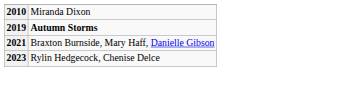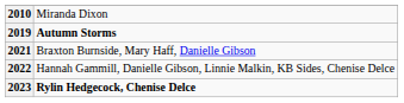+ row: 2022 | Hannah Gammill, Danielle Gibson, Linnie Malkin, KB Sides, Chenise Delce
2023 | column 2: normal -> bold
